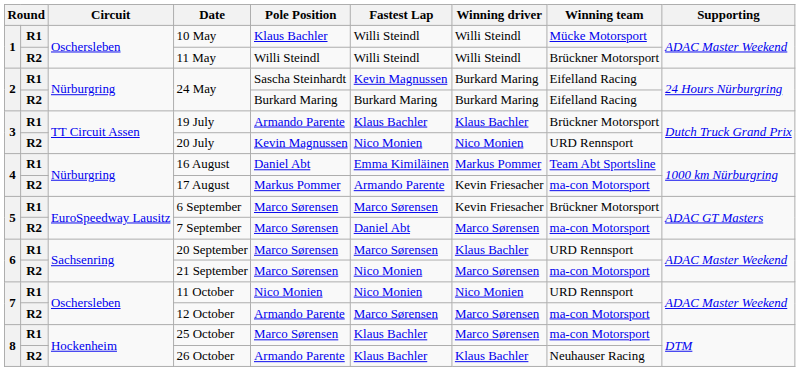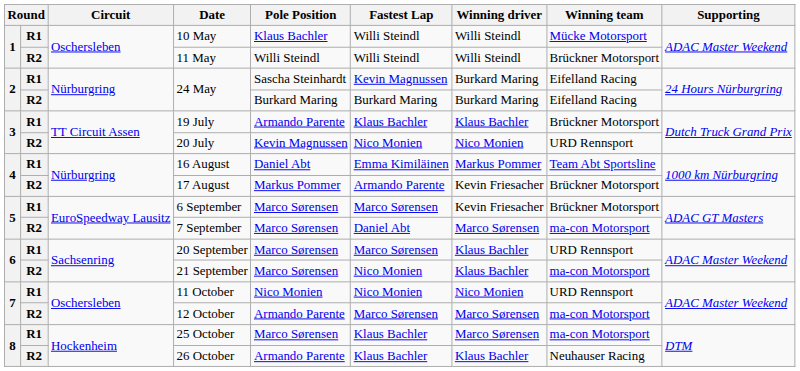17 August | Winning team: ma-con Motorsport -> Brückner Motorsport
21 September | Winning driver: Marco Sørensen -> Klaus Bachler
